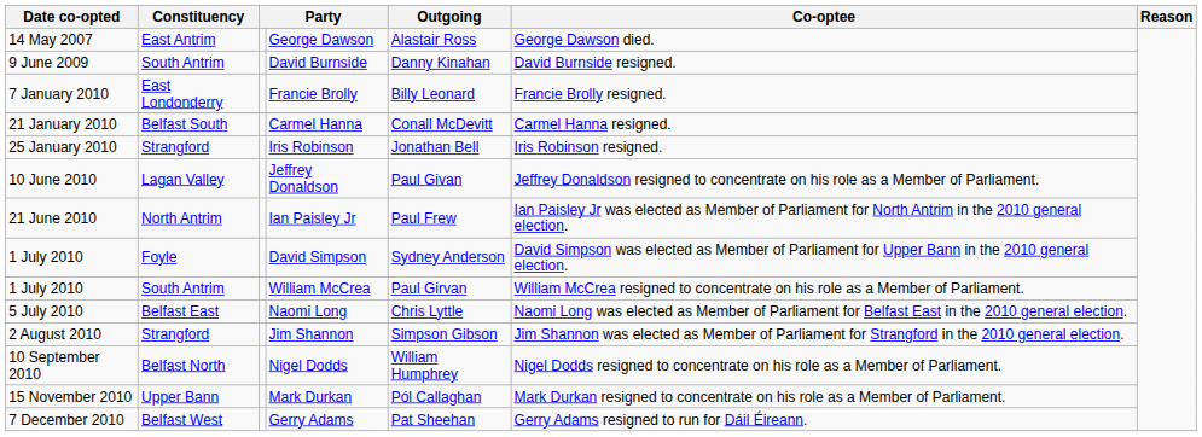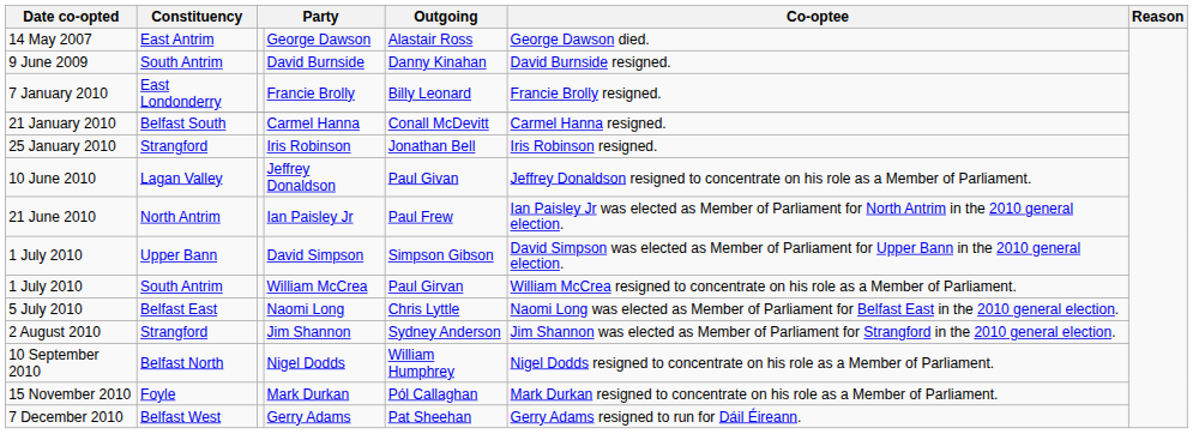David Simpson | Constituency: Foyle -> Upper Bann
David Simpson | Outgoing: Sydney Anderson -> Simpson Gibson
Jim Shannon | Outgoing: Simpson Gibson -> Sydney Anderson
Mark Durkan | Constituency: Upper Bann -> Foyle
